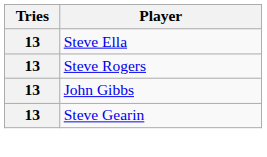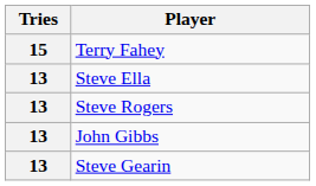+ row: 15 | Terry Fahey
